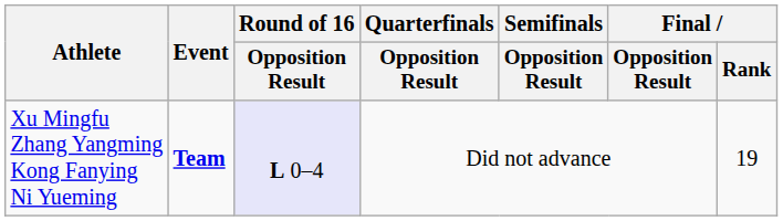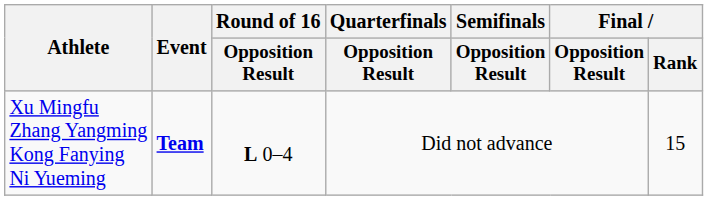Xu Mingfu Zhang Yangming Kong Fanying Ni Yueming | Round of 16 / Opposition Result: lavender background -> no background
Xu Mingfu Zhang Yangming Kong Fanying Ni Yueming | Final / Rank: 19 -> 15
